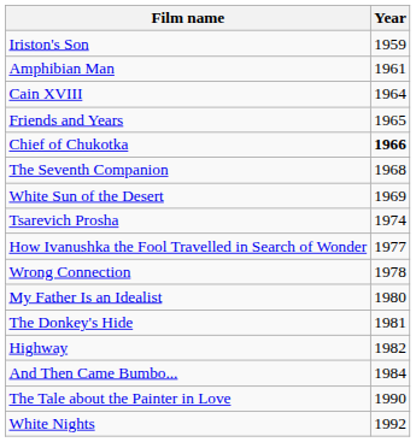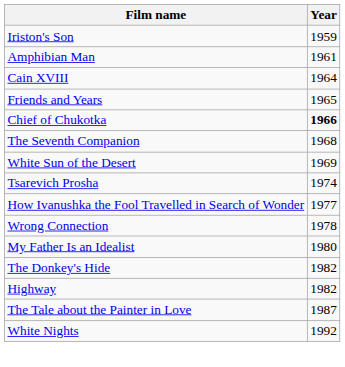The Donkey's Hide | Year: 1981 -> 1982
- row: And Then Came Bumbo... | 1984
The Tale about the Painter in Love | Year: 1990 -> 1987
